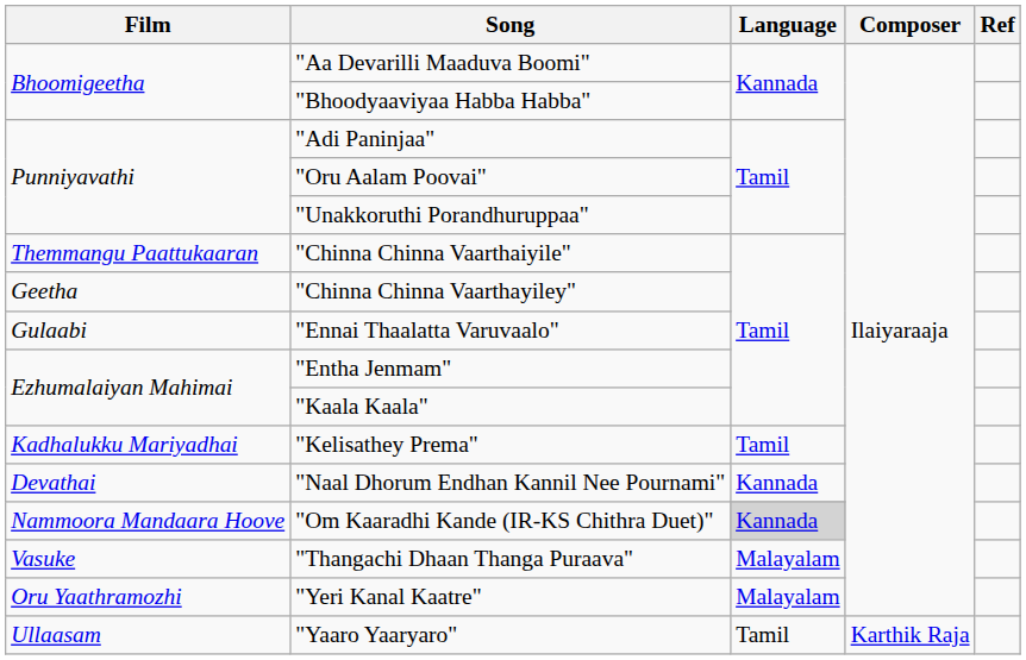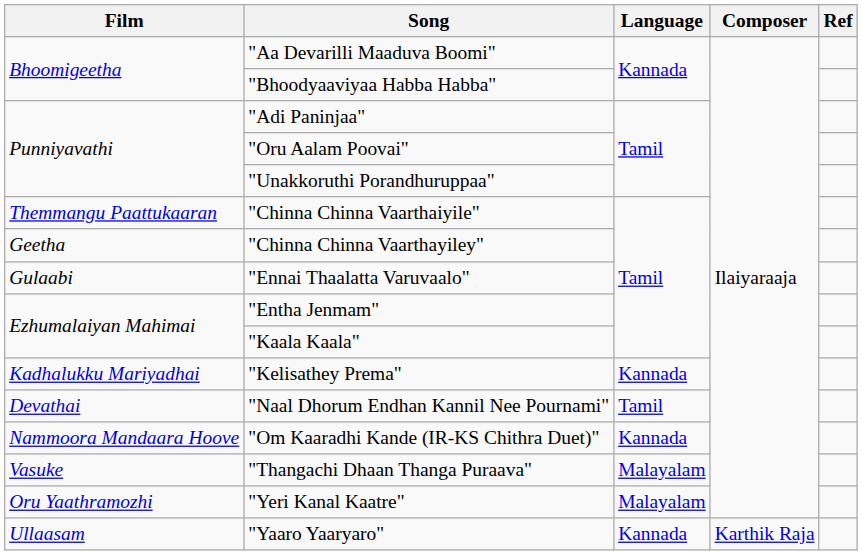"Kelisathey Prema" | Language: Tamil -> Kannada
"Naal Dhorum Endhan Kannil Nee Pournami" | Language: Kannada -> Tamil
"Om Kaaradhi Kande (IR-KS Chithra Duet)" | Language: lightgrey background -> no background
"Yaaro Yaaryaro" | Language: Tamil -> Kannada
